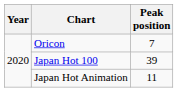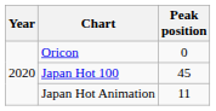Oricon | Peak position: 7 -> 0
Japan Hot 100 | Peak position: 39 -> 45
